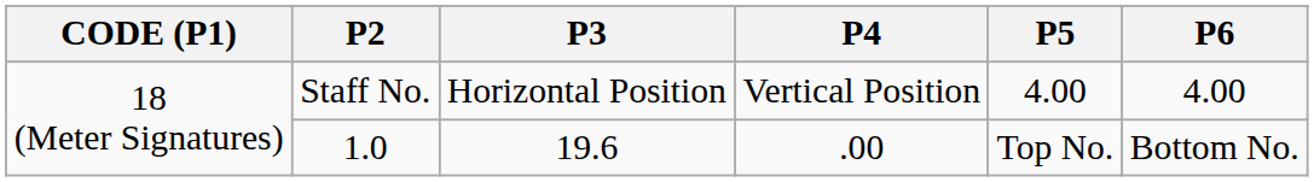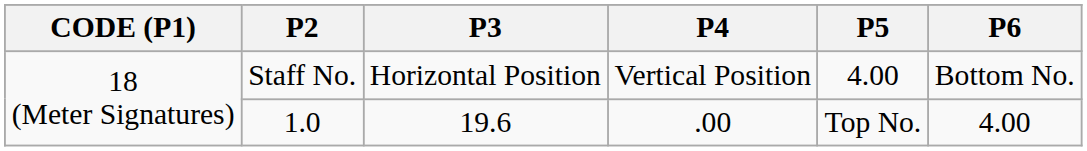Staff No. | P6: 4.00 -> Bottom No.
1.0 | P6: Bottom No. -> 4.00
